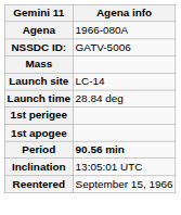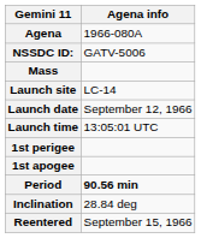+ row: Launch date | September 12, 1966
Launch time | Agena info: 28.84 deg -> 13:05:01 UTC
Inclination | Agena info: 13:05:01 UTC -> 28.84 deg
